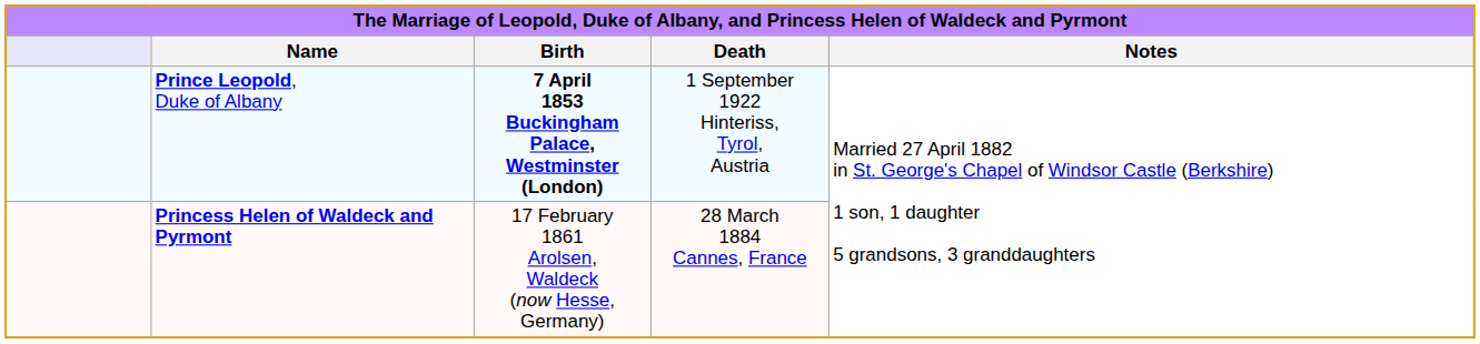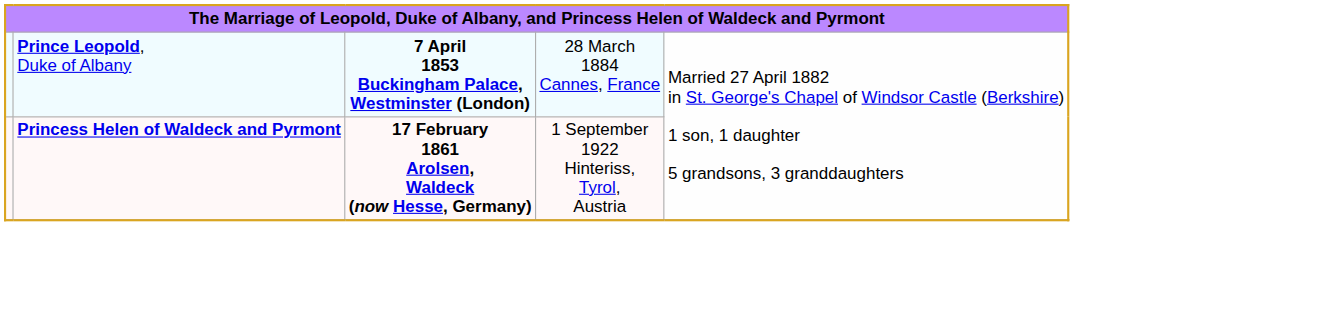- row: Name | Birth | Death | Notes
Prince Leopold, Duke of Albany | column 4: 1 September 1922 Hinteriss, Tyrol, Austria -> 28 March 1884 Cannes, France
Princess Helen of Waldeck and Pyrmont | column 3: normal -> bold
Princess Helen of Waldeck and Pyrmont | column 4: 28 March 1884 Cannes, France -> 1 September 1922 Hinteriss, Tyrol, Austria
